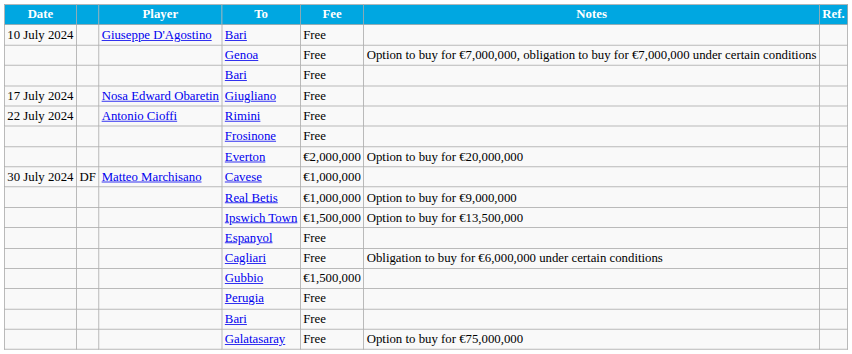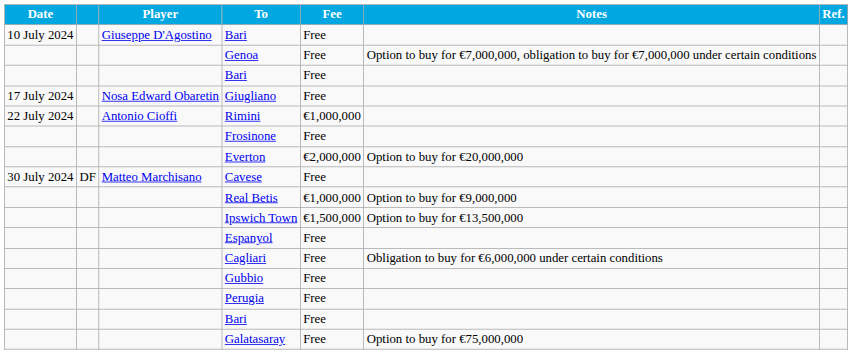Rimini | Fee: Free -> €1,000,000
Cavese | Fee: €1,000,000 -> Free
Gubbio | Fee: €1,500,000 -> Free
